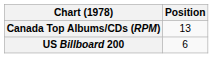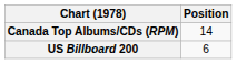Canada Top Albums/CDs (RPM) | Position: 13 -> 14
